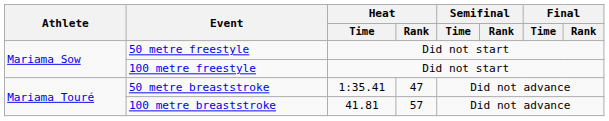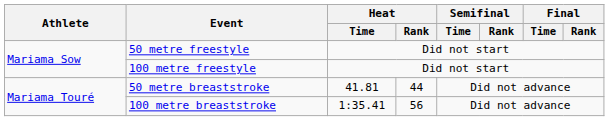50 metre breaststroke | Heat / Time: 1:35.41 -> 41.81
50 metre breaststroke | Heat / Rank: 47 -> 44
100 metre breaststroke | Heat / Time: 41.81 -> 1:35.41
100 metre breaststroke | Heat / Rank: 57 -> 56
